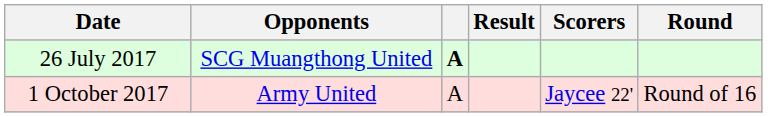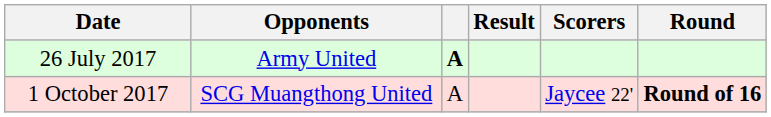26 July 2017 | Opponents: SCG Muangthong United -> Army United
1 October 2017 | Opponents: Army United -> SCG Muangthong United
1 October 2017 | Round: normal -> bold
